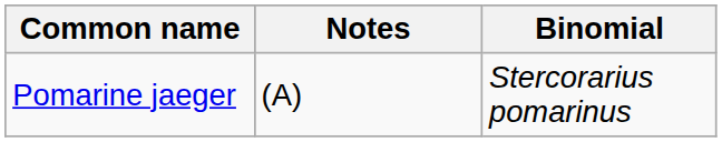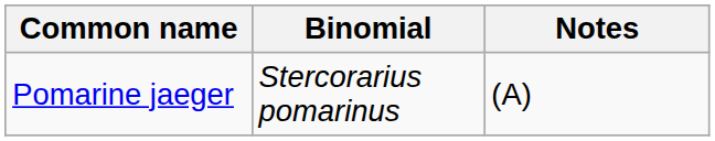columns swapped: Binomial <-> Notes
